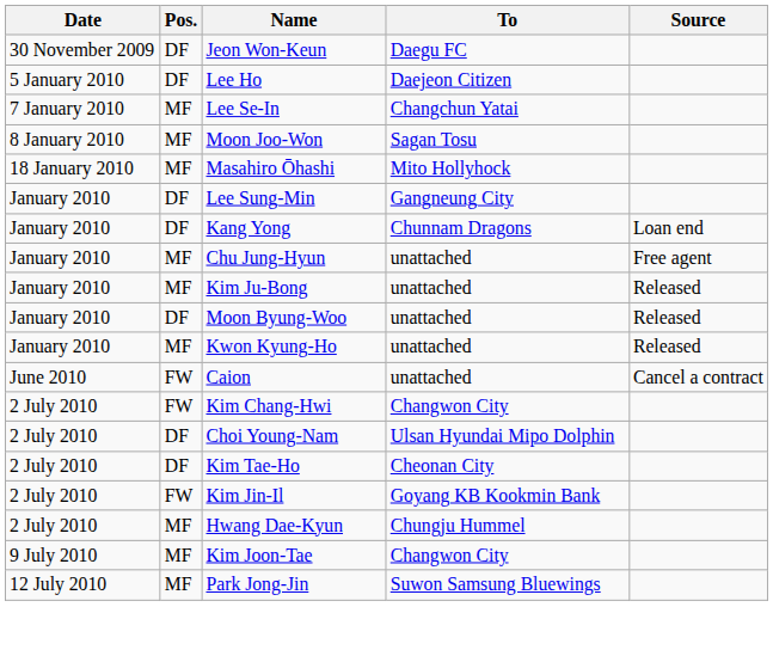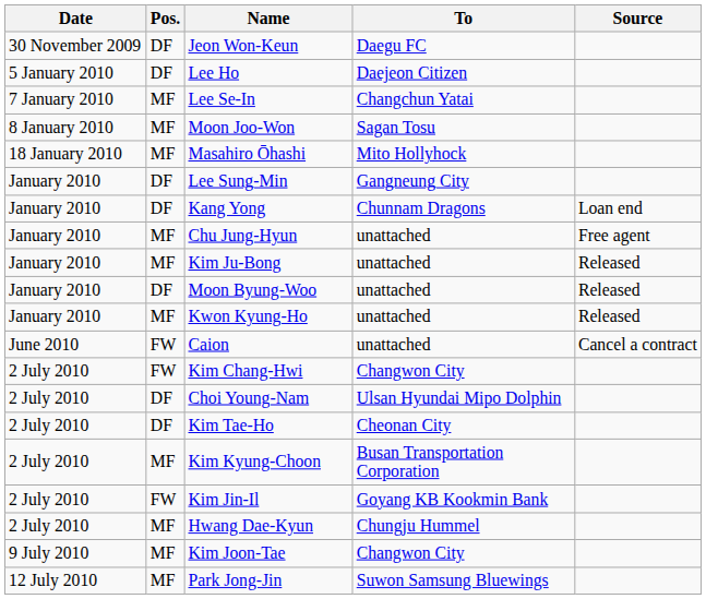+ row: 2 July 2010 | MF | Kim Kyung-Choon | Busan Transportation Corporation
